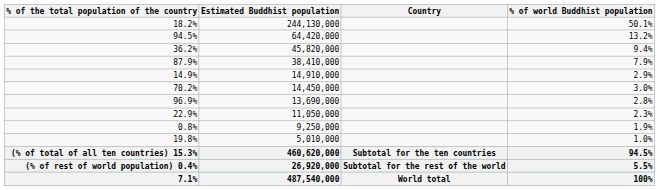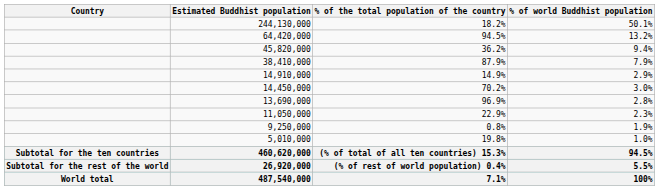columns swapped: Country <-> % of the total population of the country
